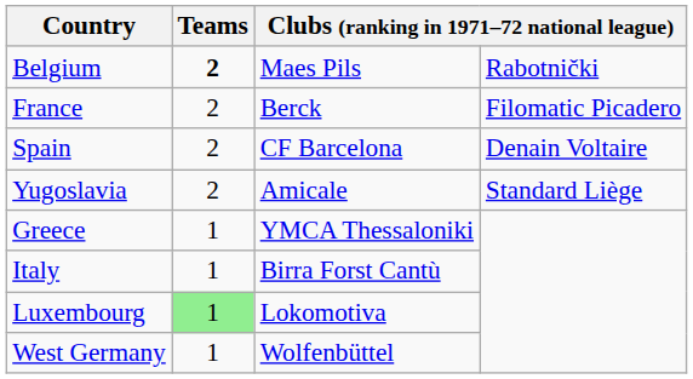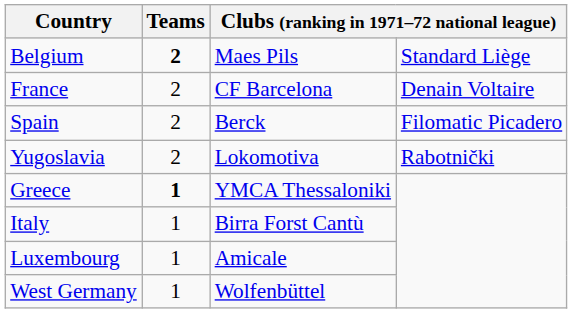Belgium | column 4: Rabotnički -> Standard Liège
France | column 3: Berck -> CF Barcelona
France | column 4: Filomatic Picadero -> Denain Voltaire
Spain | column 3: CF Barcelona -> Berck
Spain | column 4: Denain Voltaire -> Filomatic Picadero
Yugoslavia | column 3: Amicale -> Lokomotiva
Yugoslavia | column 4: Standard Liège -> Rabotnički
Greece | Teams: normal -> bold
Luxembourg | Teams: lightgreen background -> no background
Luxembourg | column 3: Lokomotiva -> Amicale
